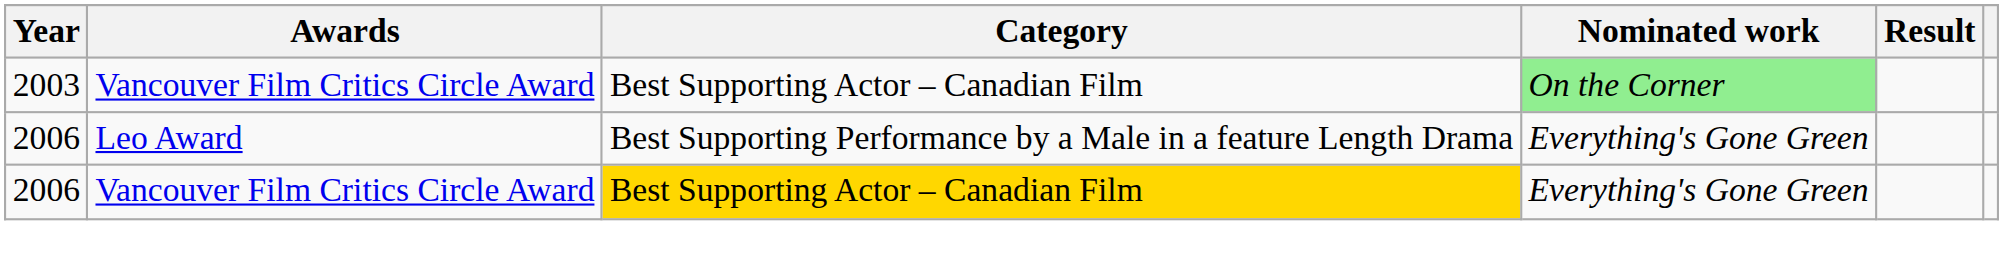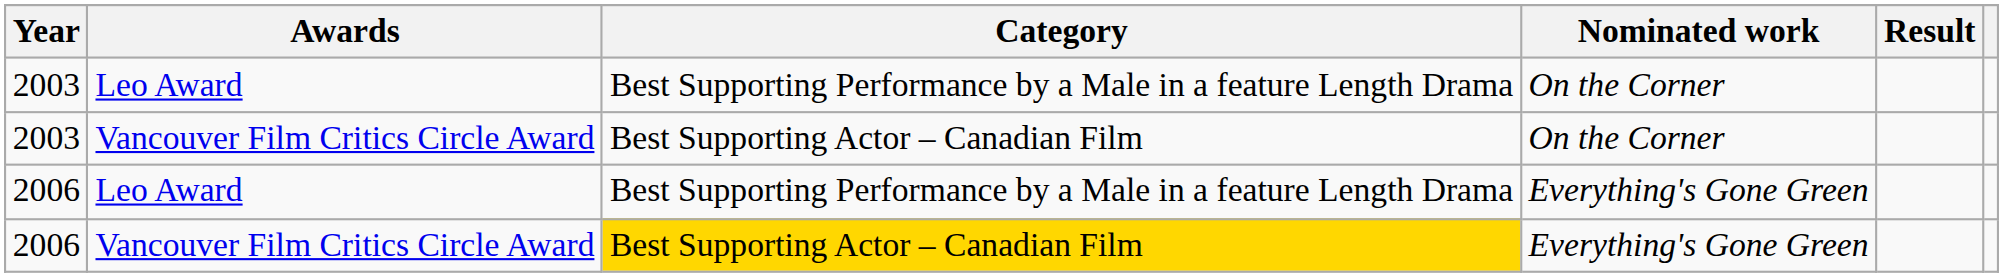+ row: 2003 | Leo Award | Best Supporting Performance by a Male in a feature Length Drama | On the Corner
2003 / Vancouver Film Critics Circle Award | Nominated work: lightgreen background -> no background
